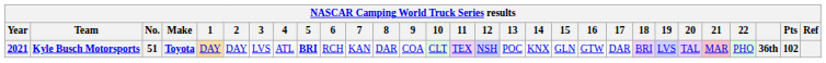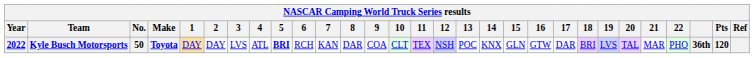Kyle Busch Motorsports | Year: 2021 -> 2022
Kyle Busch Motorsports | No.: 51 -> 50
Kyle Busch Motorsports | 21: pink background -> no background
Kyle Busch Motorsports | Pts: 102 -> 120
